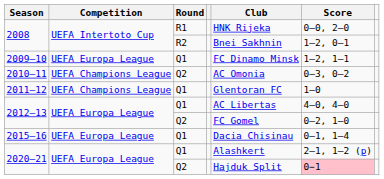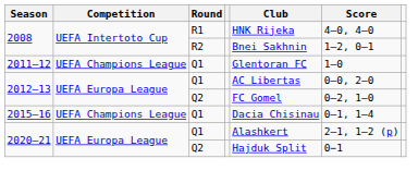2008 / R1 | Score: 0–0, 2–0 -> 4–0, 4–0
- row: 2009–10 | UEFA Europa League | Q1 | FC Dinamo Minsk | 1–2, 1–1
- row: 2010–11 | UEFA Champions League | Q2 | AC Omonia | 0–3, 0–2
2012–13 / Q1 | Score: 4–0, 4–0 -> 0–0, 2–0
2015–16 | Competition: UEFA Europa League -> UEFA Champions League
2020–21 / Q2 | Score: pink background -> no background
